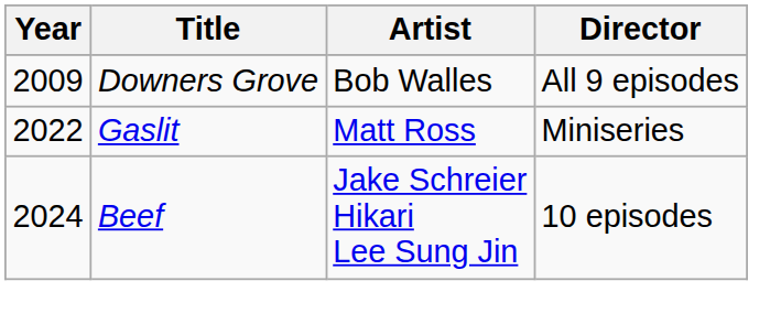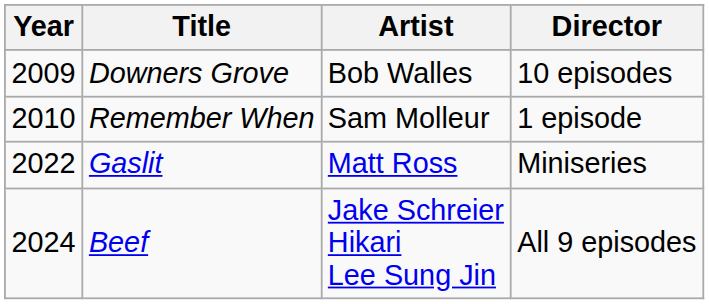Downers Grove | Director: All 9 episodes -> 10 episodes
+ row: 2010 | Remember When | Sam Molleur | 1 episode
Beef | Director: 10 episodes -> All 9 episodes
